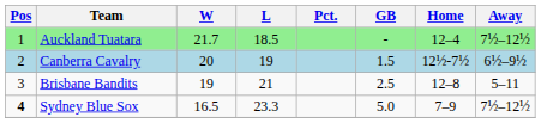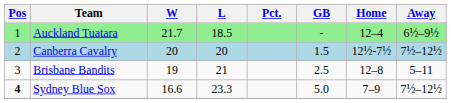Auckland Tuatara | Away: 7½–12½ -> 6½–9½
Canberra Cavalry | L: 19 -> 20
Canberra Cavalry | Away: 6½–9½ -> 7½–12½
Sydney Blue Sox | W: 16.5 -> 16.6
